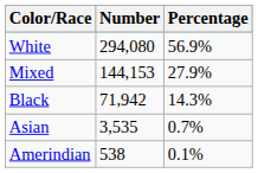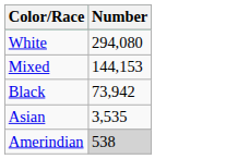- column: Percentage | 56.9% | 27.9% | 14.3% | 0.7% | 0.1%
Black | Number: 71,942 -> 73,942
Amerindian | Number: no background -> lightgrey background
